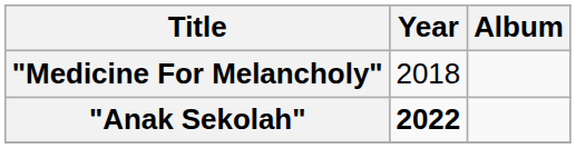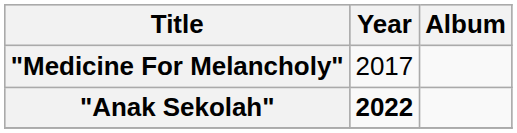"Medicine For Melancholy" | Year: 2018 -> 2017
